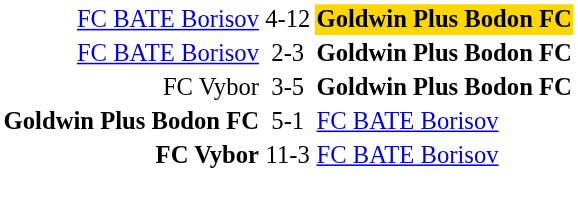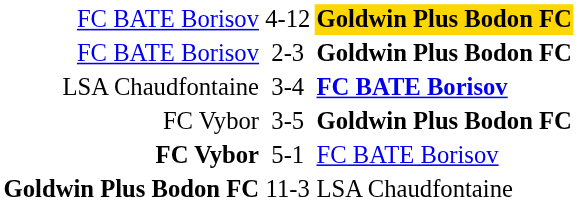+ row: LSA Chaudfontaine | 3-4 | FC BATE Borisov
5-1 | column 1: Goldwin Plus Bodon FC -> FC Vybor
11-3 | column 1: FC Vybor -> Goldwin Plus Bodon FC
11-3 | column 3: FC BATE Borisov -> LSA Chaudfontaine
